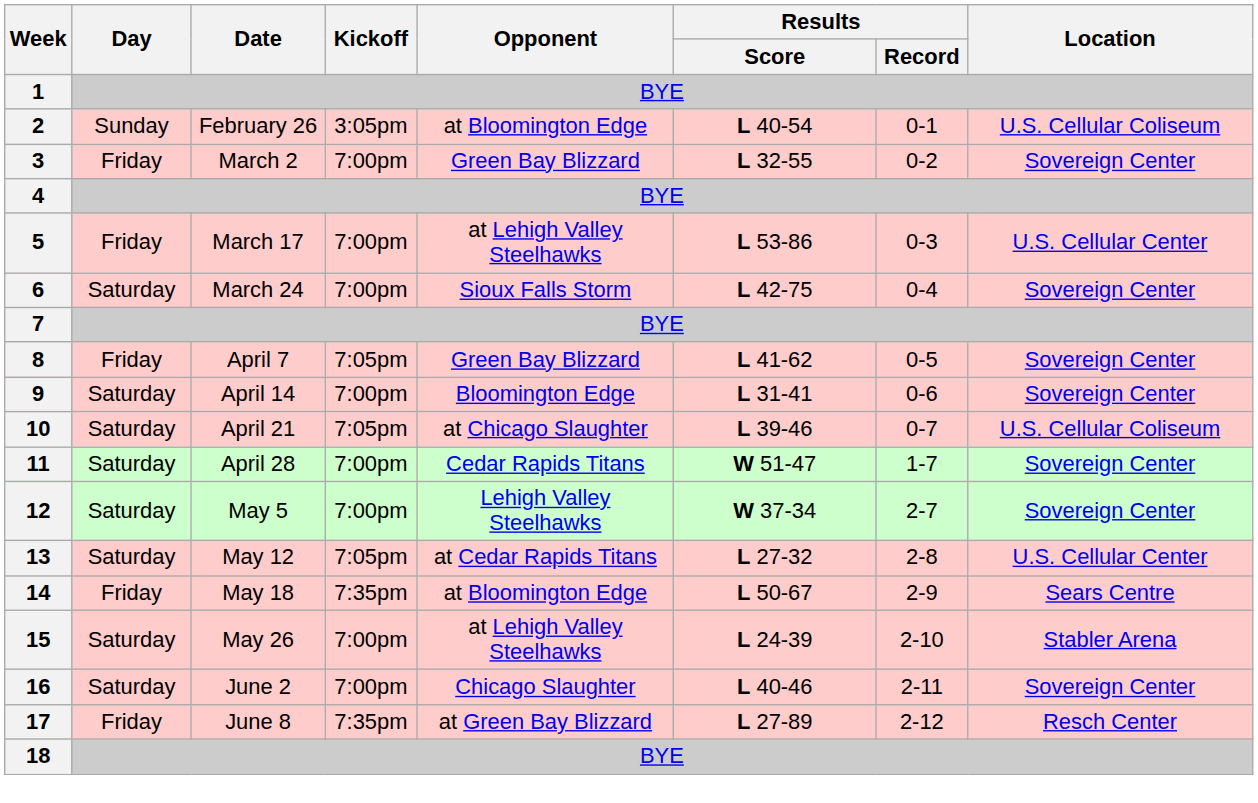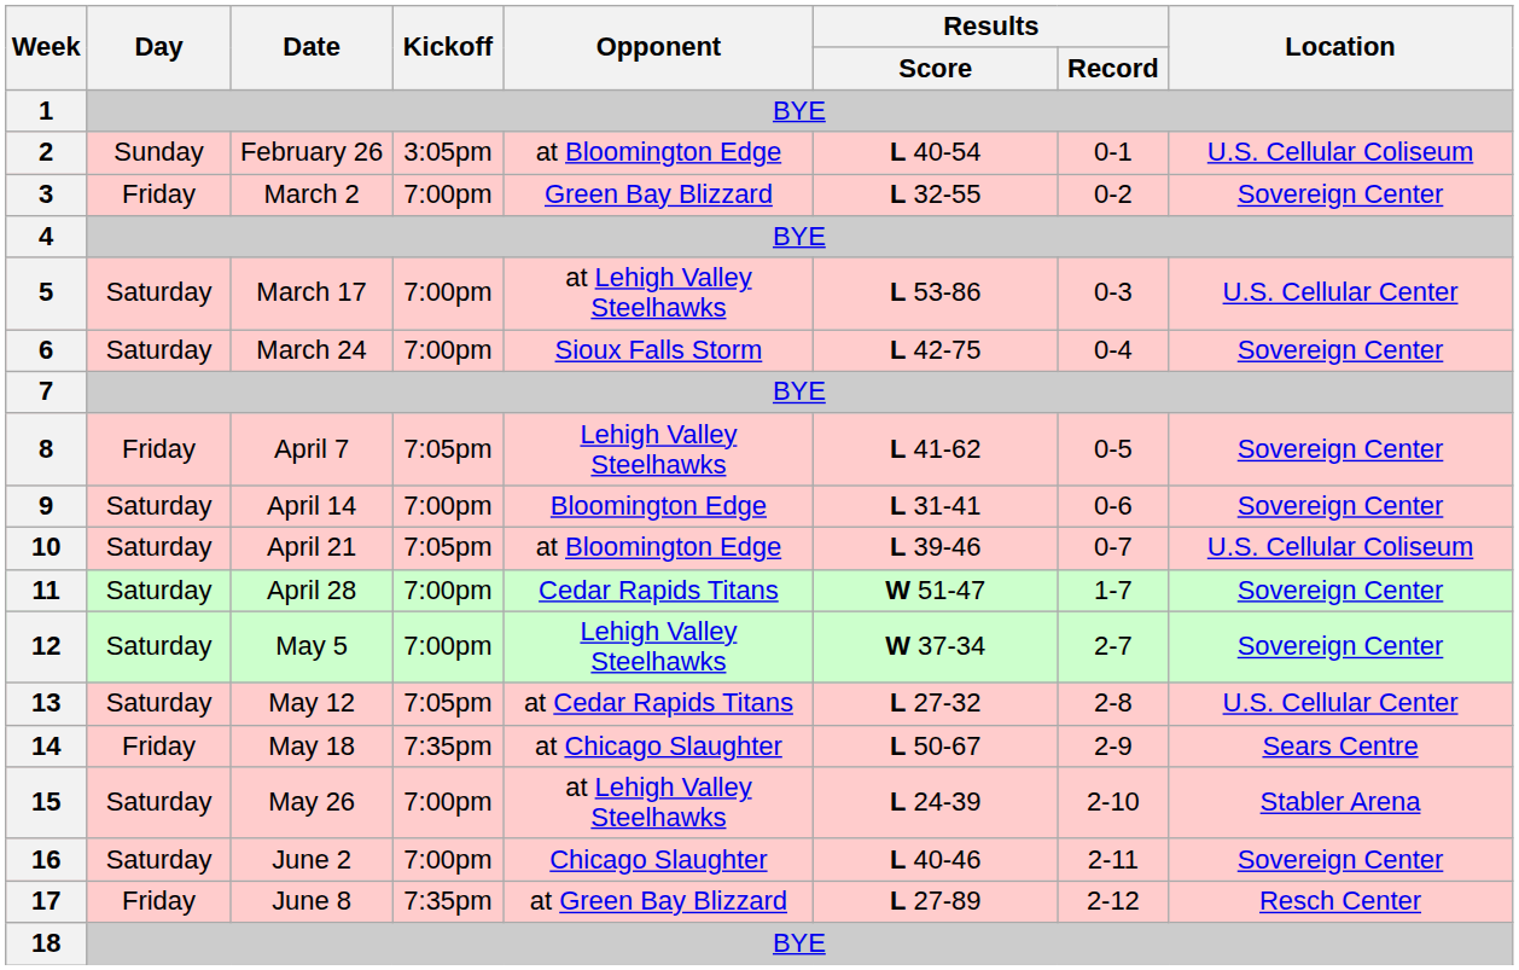5 | Day: Friday -> Saturday
8 | Opponent: Green Bay Blizzard -> Lehigh Valley Steelhawks
10 | Opponent: at Chicago Slaughter -> at Bloomington Edge
14 | Opponent: at Bloomington Edge -> at Chicago Slaughter
